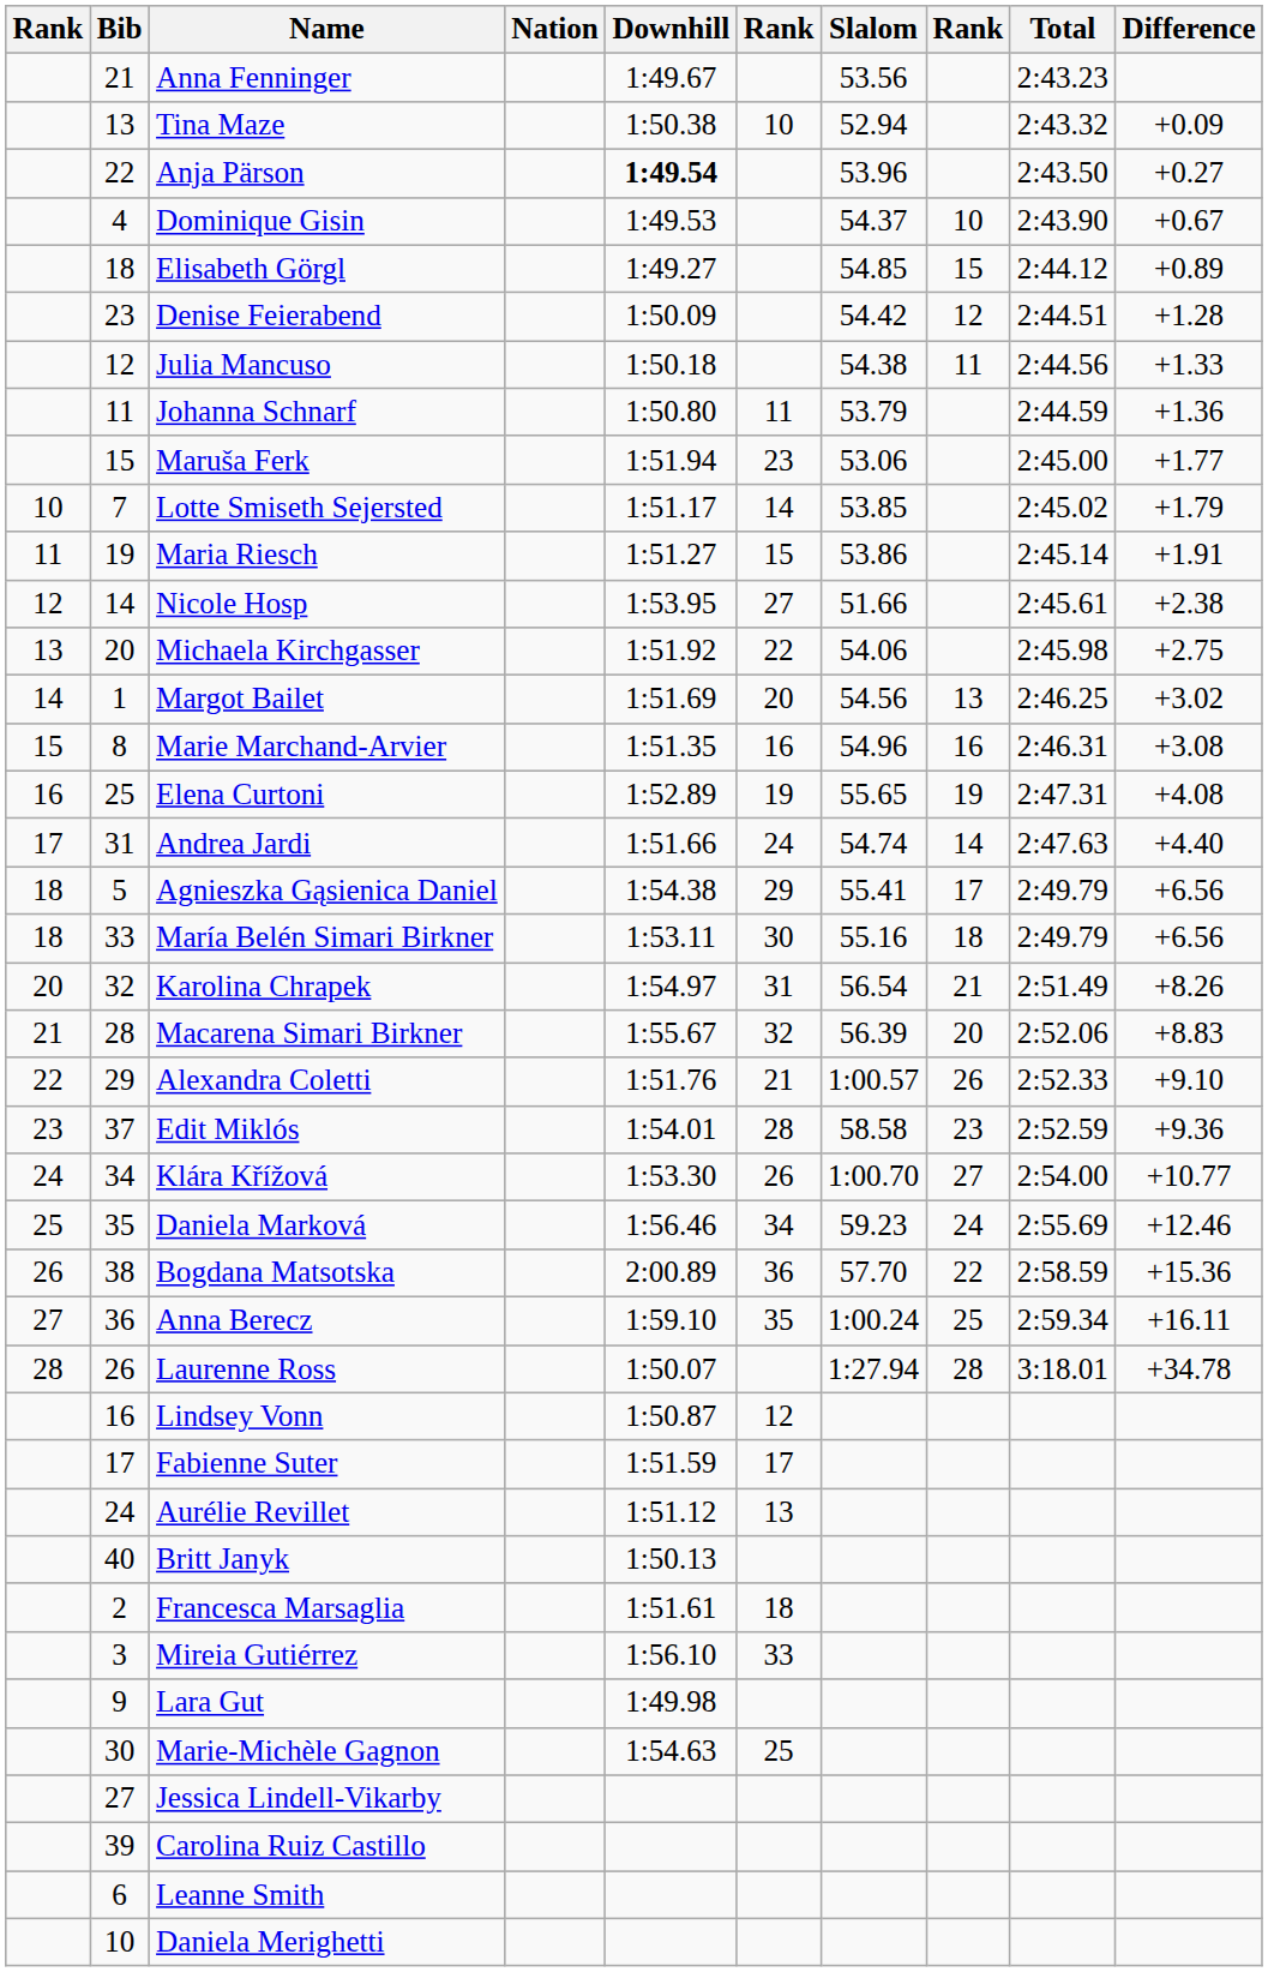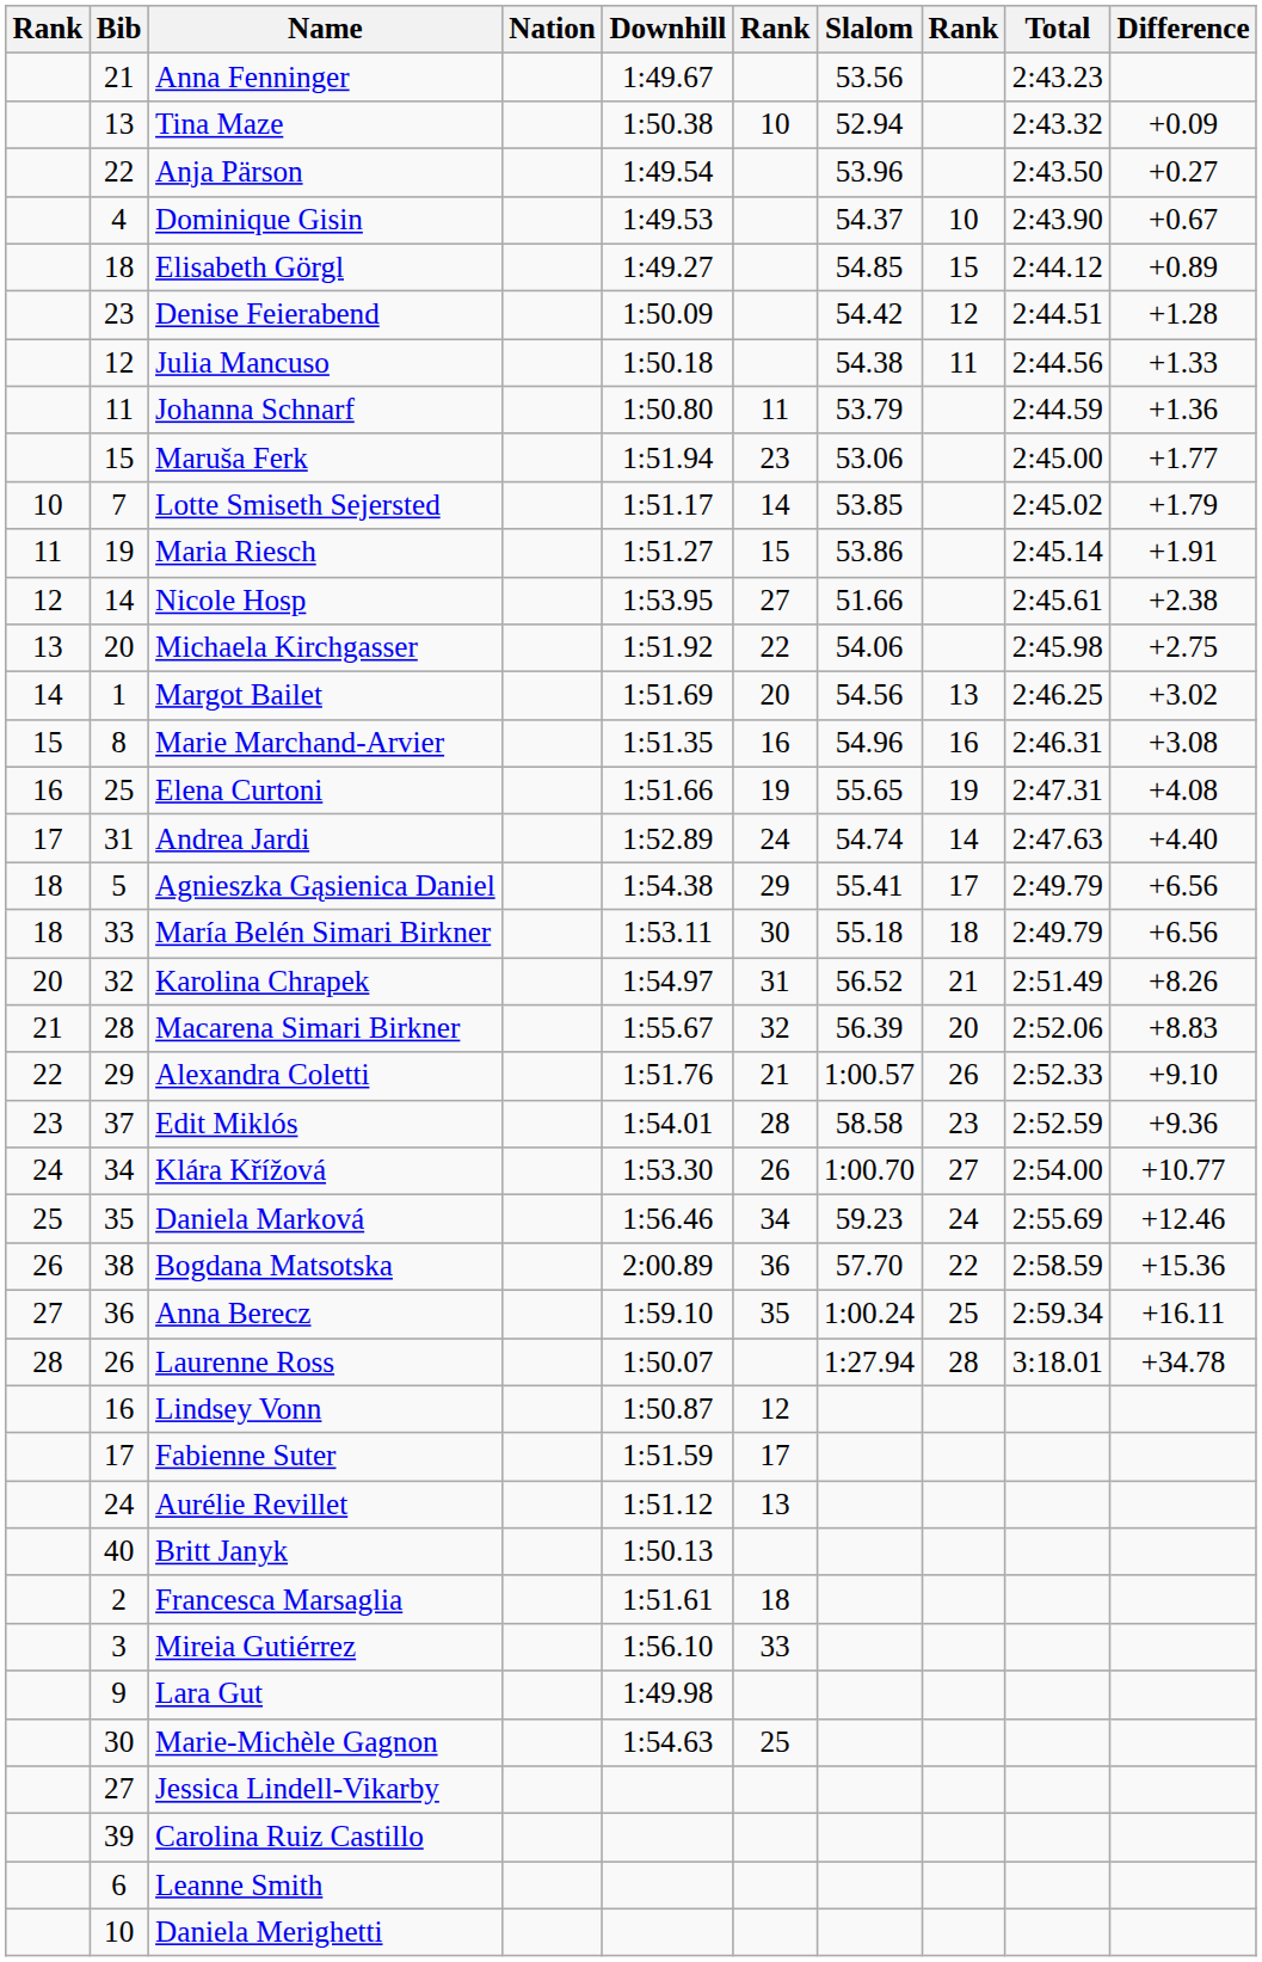Anja Pärson | Downhill: bold -> normal
Elena Curtoni | Downhill: 1:52.89 -> 1:51.66
Andrea Jardi | Downhill: 1:51.66 -> 1:52.89
María Belén Simari Birkner | Slalom: 55.16 -> 55.18
Karolina Chrapek | Slalom: 56.54 -> 56.52
